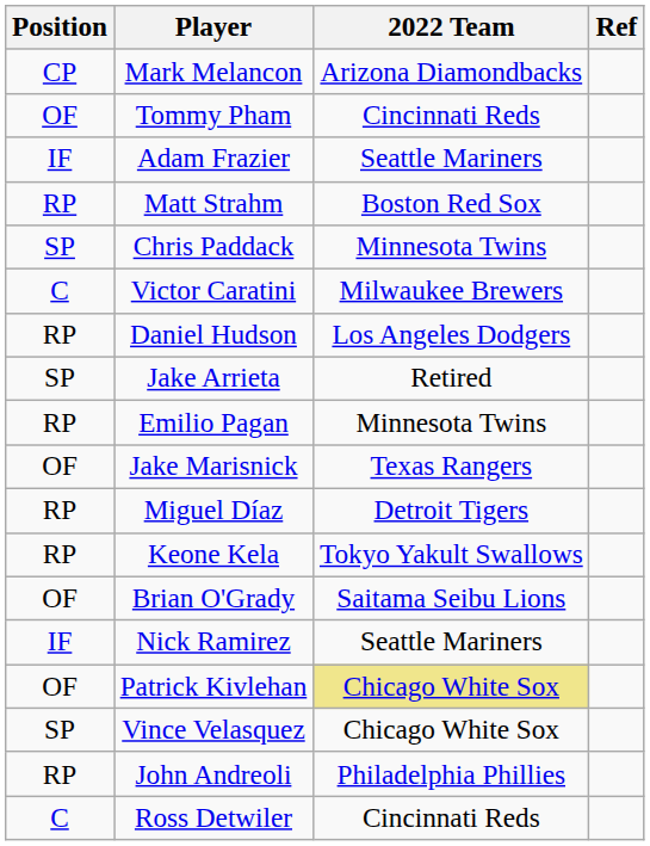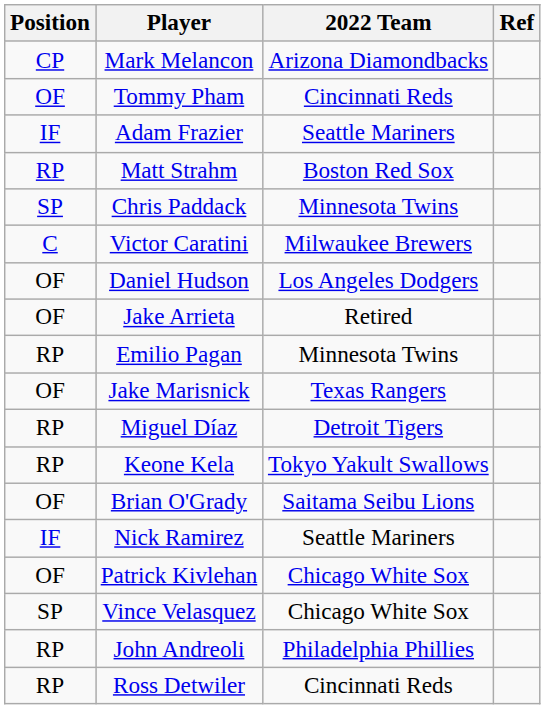Daniel Hudson | Position: RP -> OF
Jake Arrieta | Position: SP -> OF
Patrick Kivlehan | 2022 Team: khaki background -> no background
Ross Detwiler | Position: C -> RP
